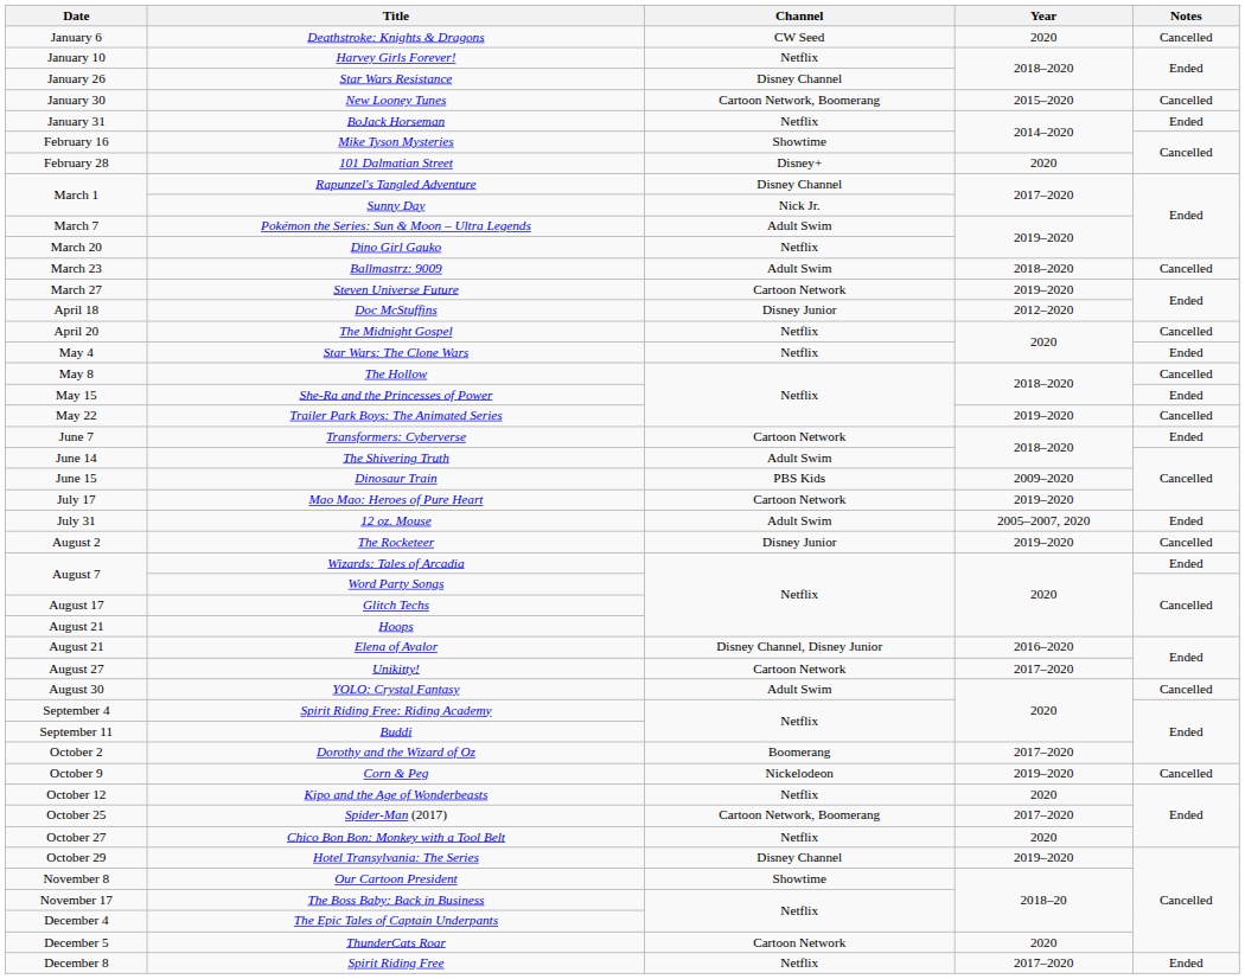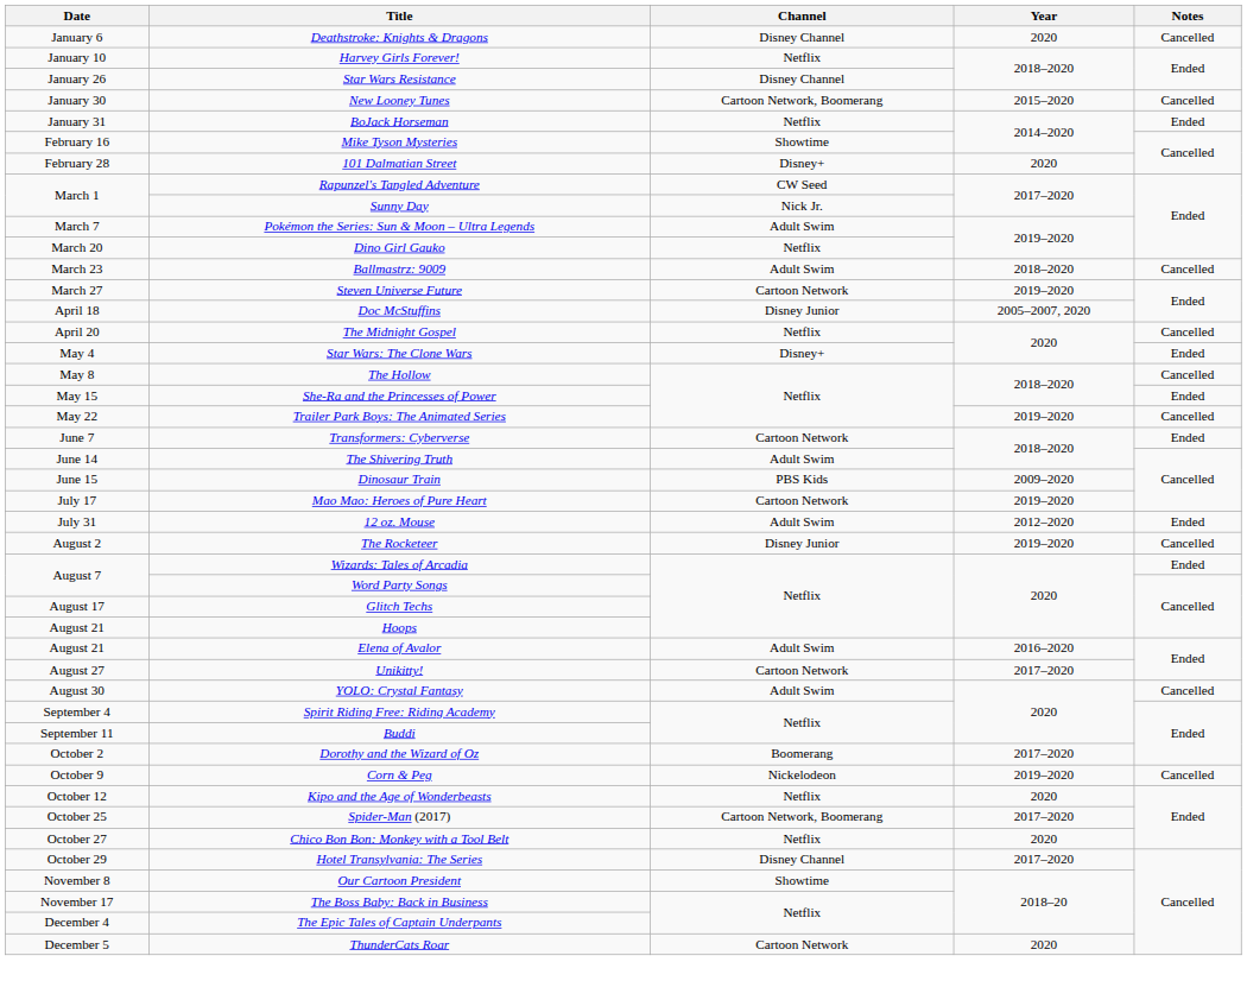Deathstroke: Knights & Dragons | Channel: CW Seed -> Disney Channel
Rapunzel's Tangled Adventure | Channel: Disney Channel -> CW Seed
Doc McStuffins | Year: 2012–2020 -> 2005–2007, 2020
Star Wars: The Clone Wars | Channel: Netflix -> Disney+
12 oz. Mouse | Year: 2005–2007, 2020 -> 2012–2020
Elena of Avalor | Channel: Disney Channel, Disney Junior -> Adult Swim
Hotel Transylvania: The Series | Year: 2019–2020 -> 2017–2020
- row: December 8 | Spirit Riding Free | Netflix | 2017–2020 | Ended
